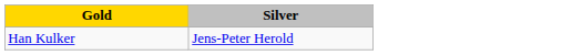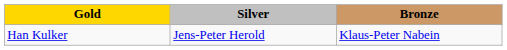+ column: Bronze | Klaus-Peter Nabein
